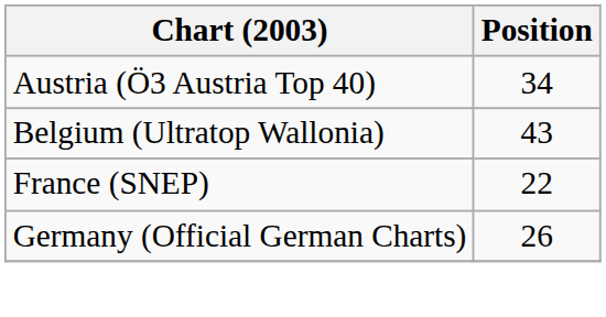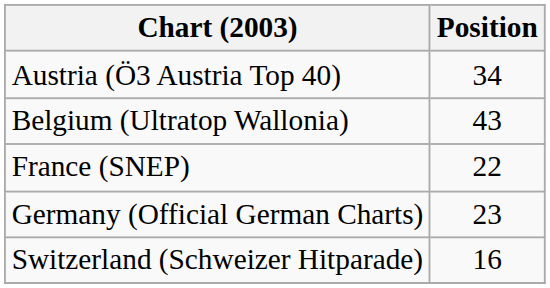Germany (Official German Charts) | Position: 26 -> 23
+ row: Switzerland (Schweizer Hitparade) | 16
